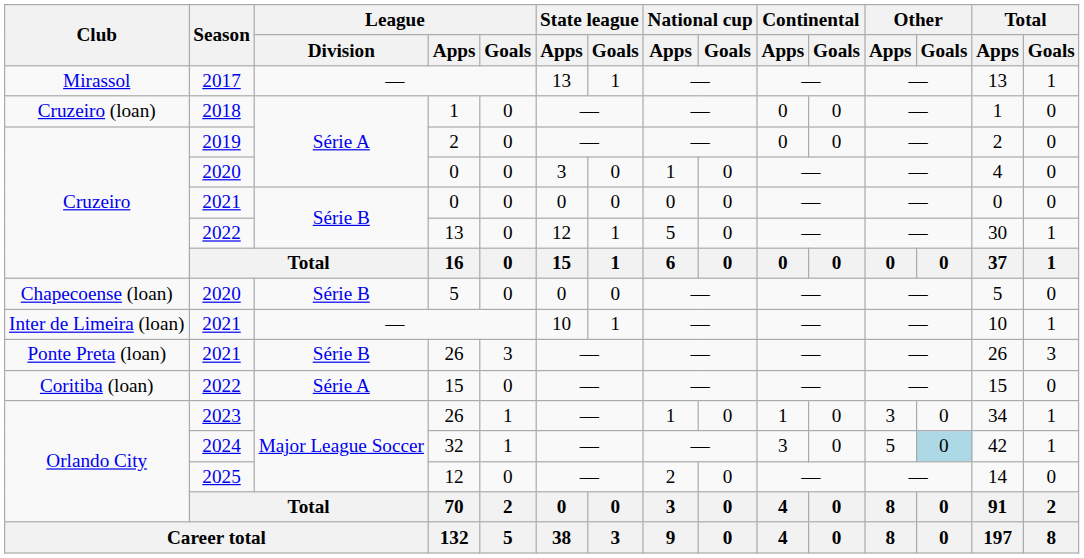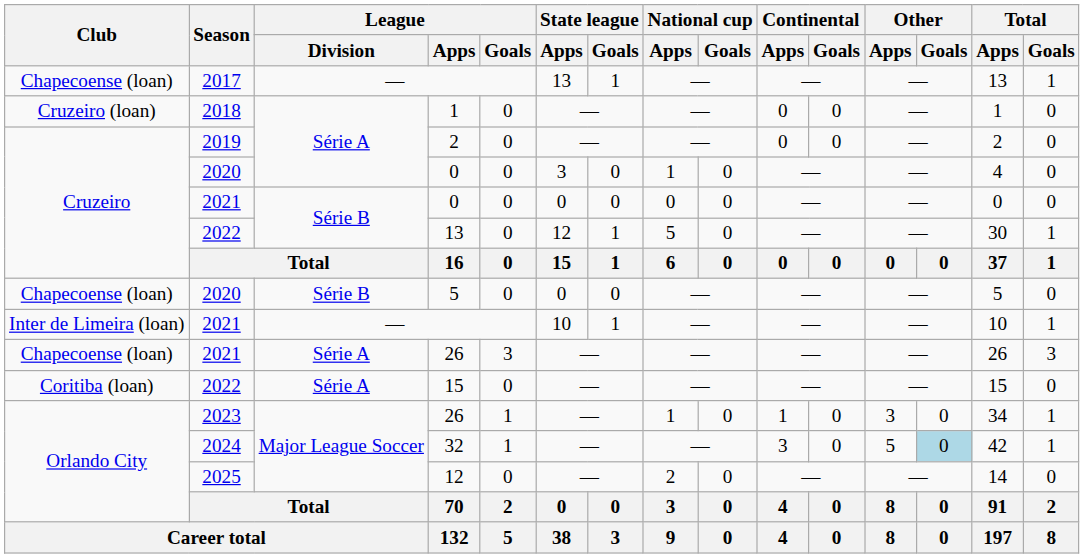2017 / — | Club: Mirassol -> Chapecoense (loan)
2021 / 26 | Club: Ponte Preta (loan) -> Chapecoense (loan)
2021 / 26 | League / Division: Série B -> Série A
